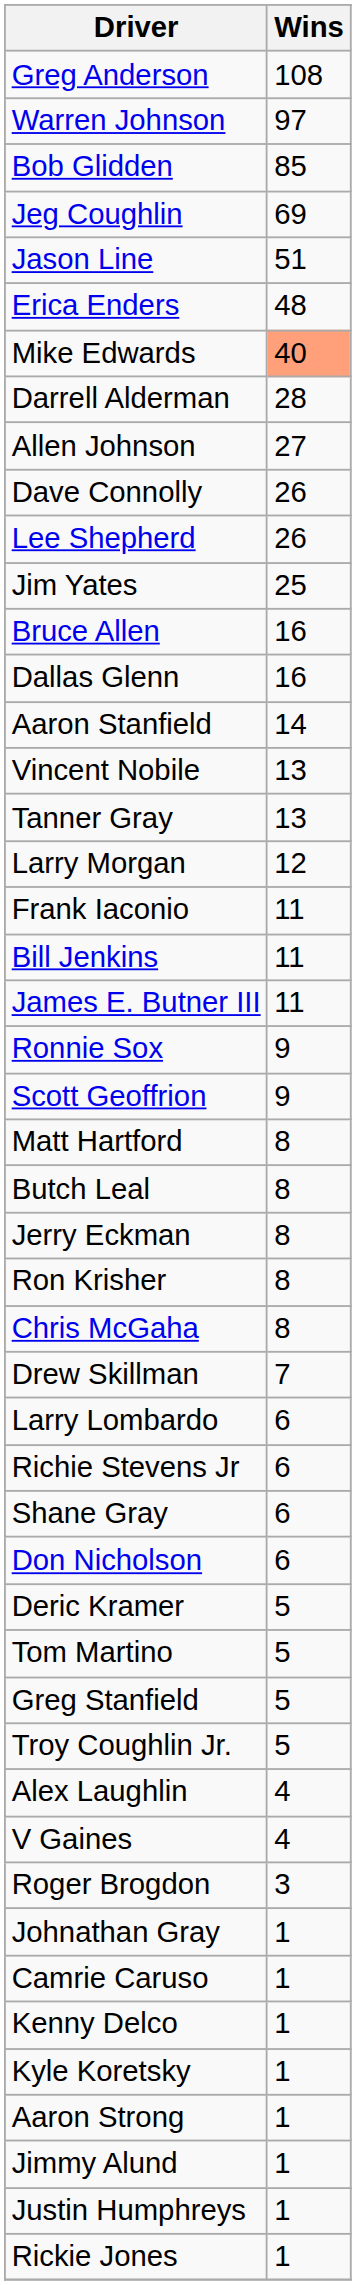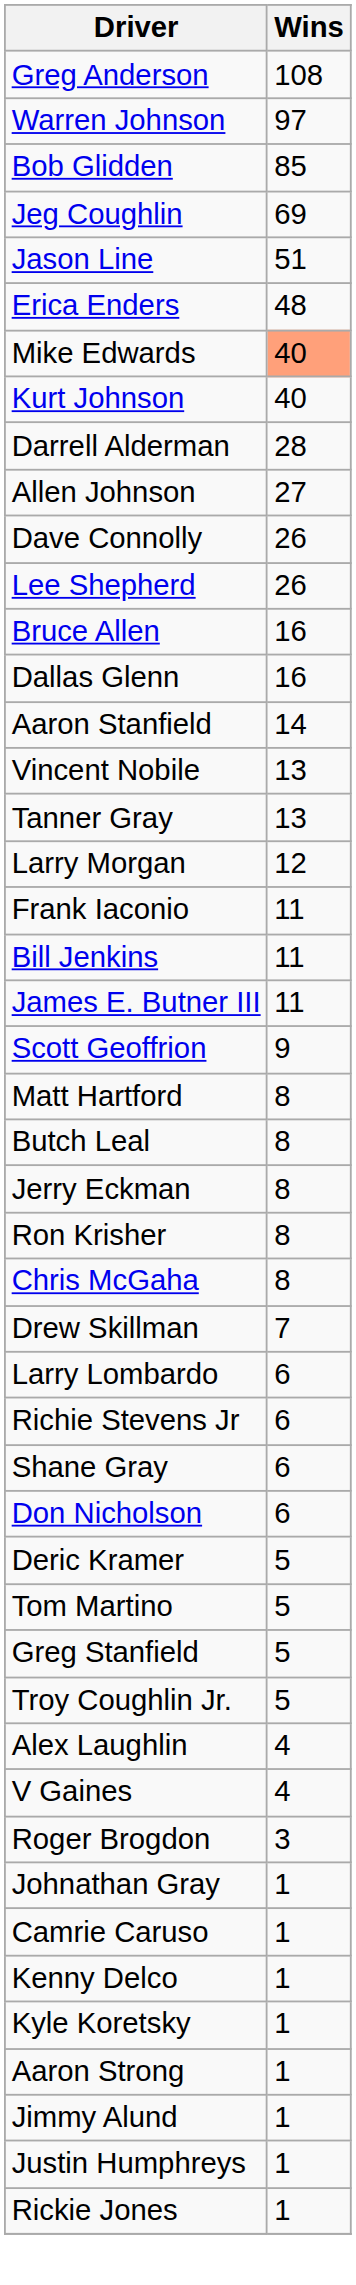+ row: Kurt Johnson | 40
- row: Jim Yates | 25
- row: Ronnie Sox | 9
